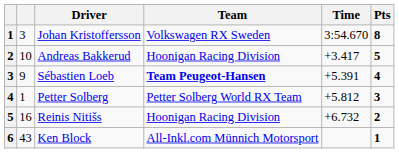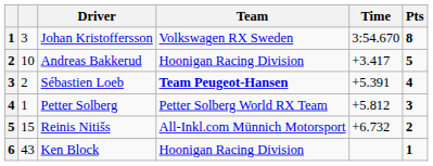Sébastien Loeb | column 2: 9 -> 2
Reinis Nitišs | column 2: 16 -> 15
Reinis Nitišs | Team: Hoonigan Racing Division -> All-Inkl.com Münnich Motorsport
Ken Block | Team: All-Inkl.com Münnich Motorsport -> Hoonigan Racing Division
